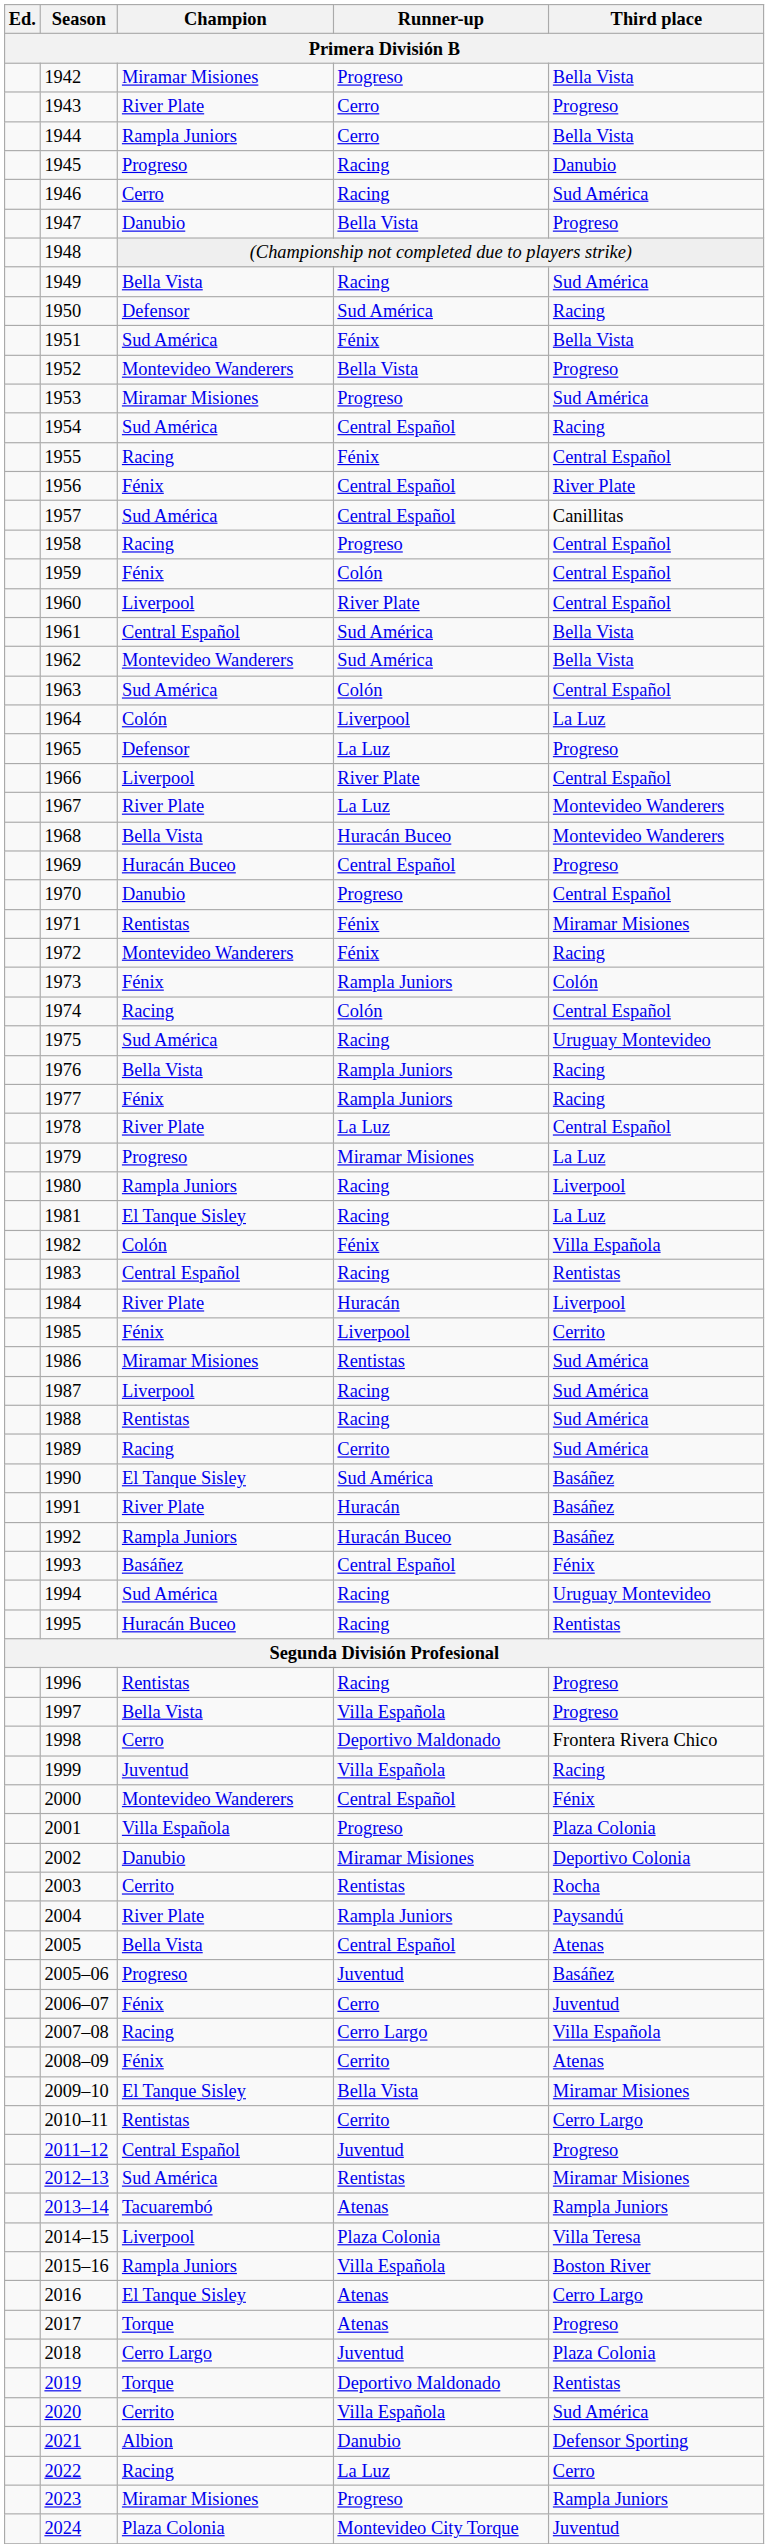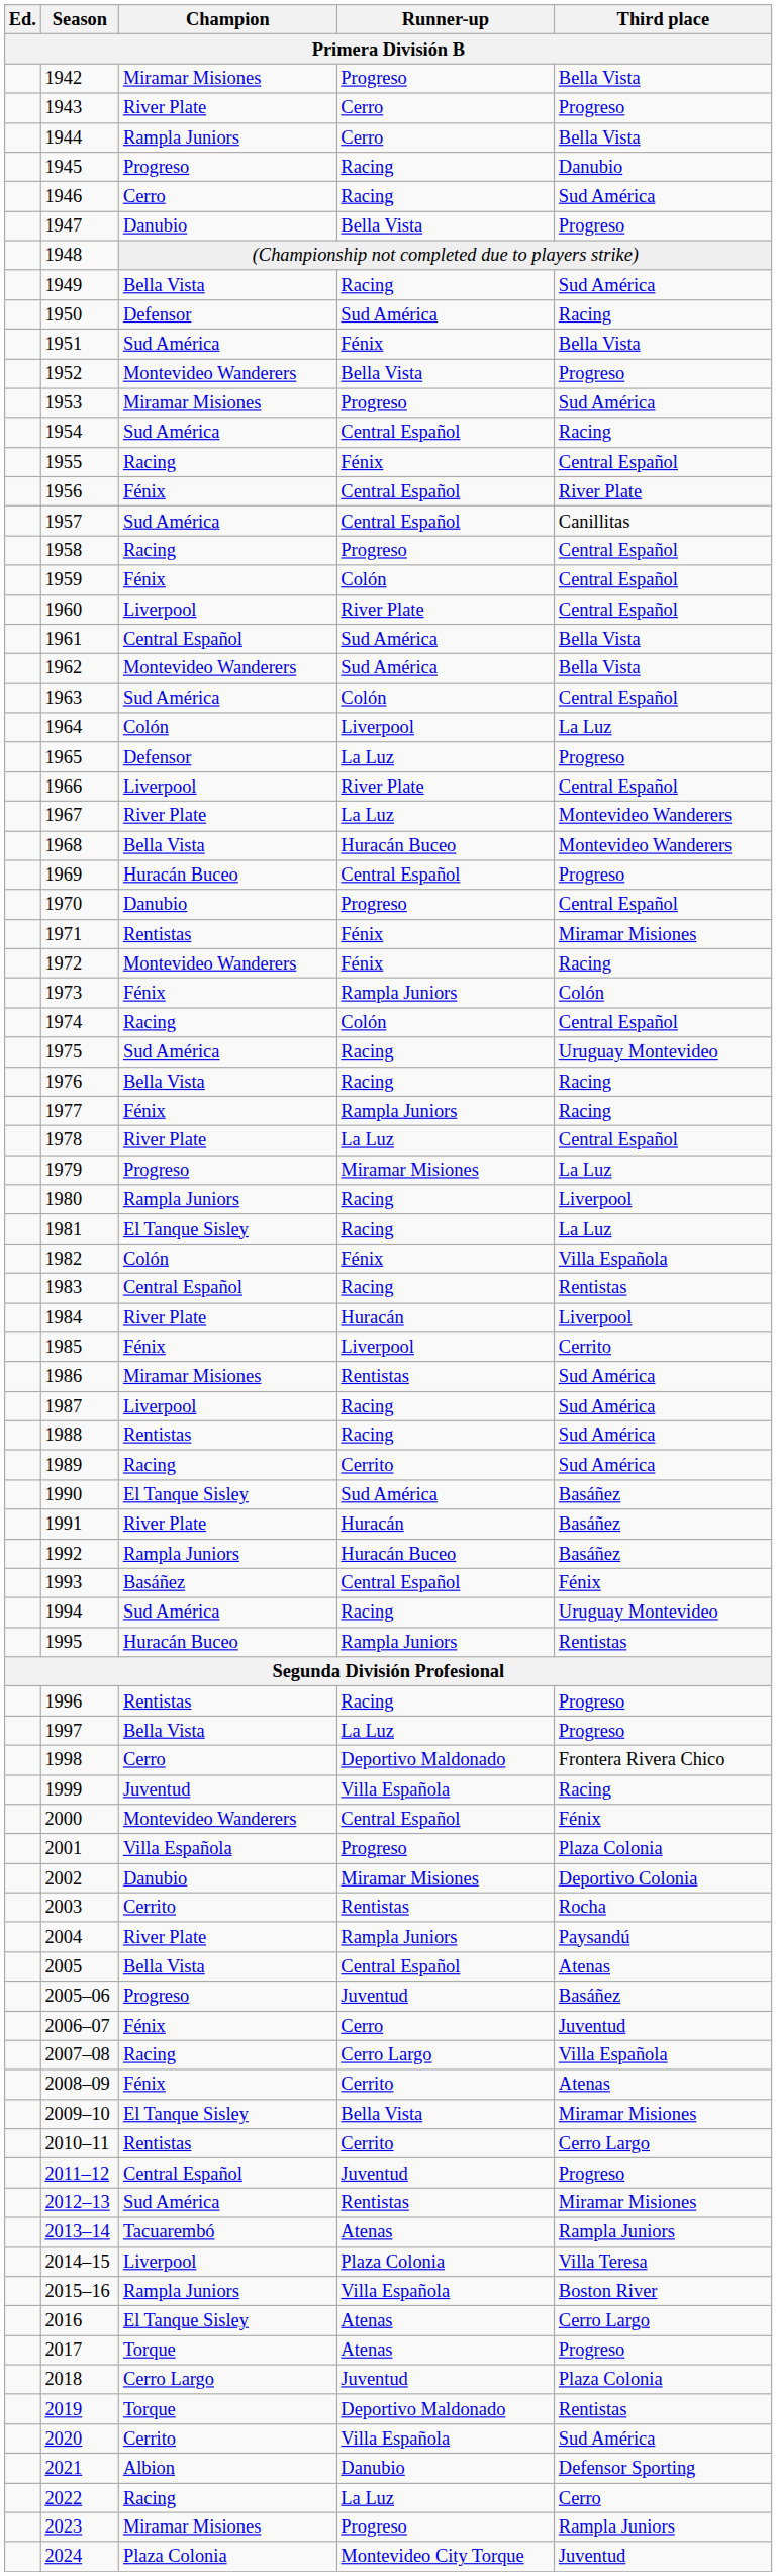1976 | Runner-up: Rampla Juniors -> Racing
1995 | Runner-up: Racing -> Rampla Juniors
1997 | Runner-up: Villa Española -> La Luz
